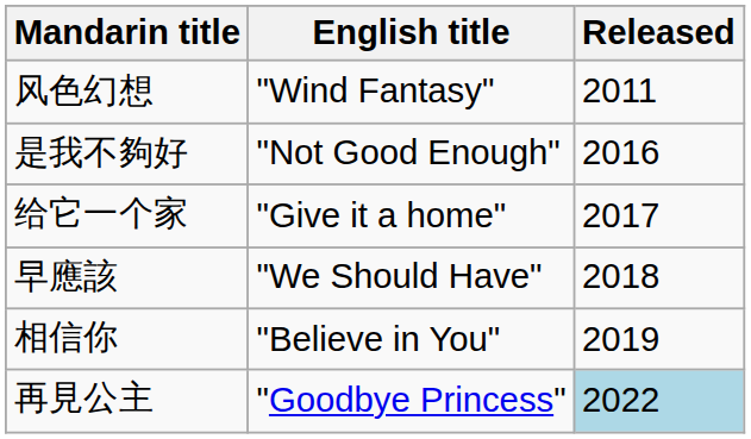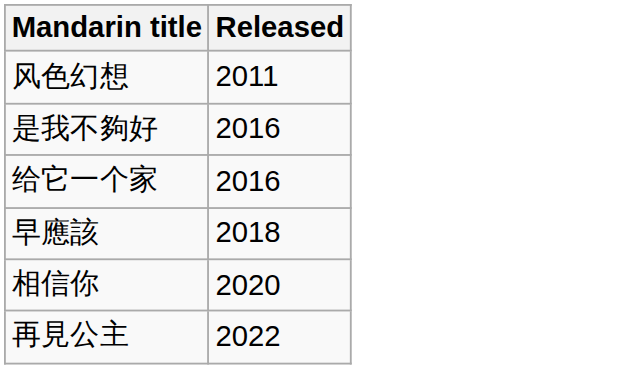- column: English title | "Wind Fantasy" | "Not Good Enough" | "Give it a home" | "We Should Have" | "Believe in You" | "Goodbye Princess"
给它一个家 | Released: 2017 -> 2016
相信你 | Released: 2019 -> 2020
再見公主 | Released: lightblue background -> no background
